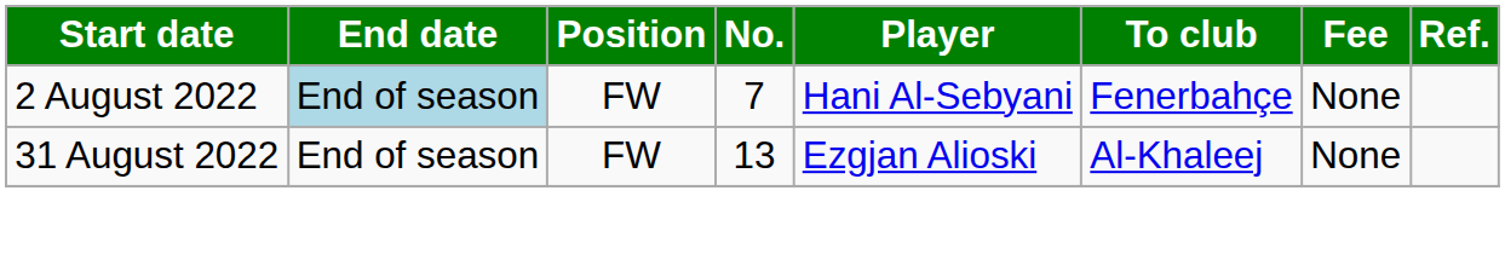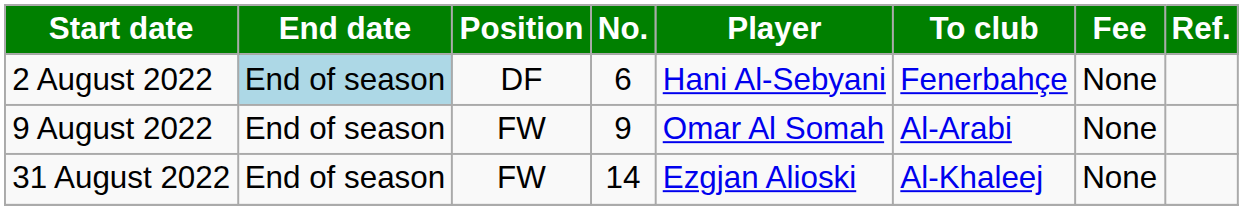2 August 2022 | Position: FW -> DF
2 August 2022 | No.: 7 -> 6
+ row: 9 August 2022 | End of season | FW | 9 | Omar Al Somah | Al-Arabi | None
31 August 2022 | No.: 13 -> 14
